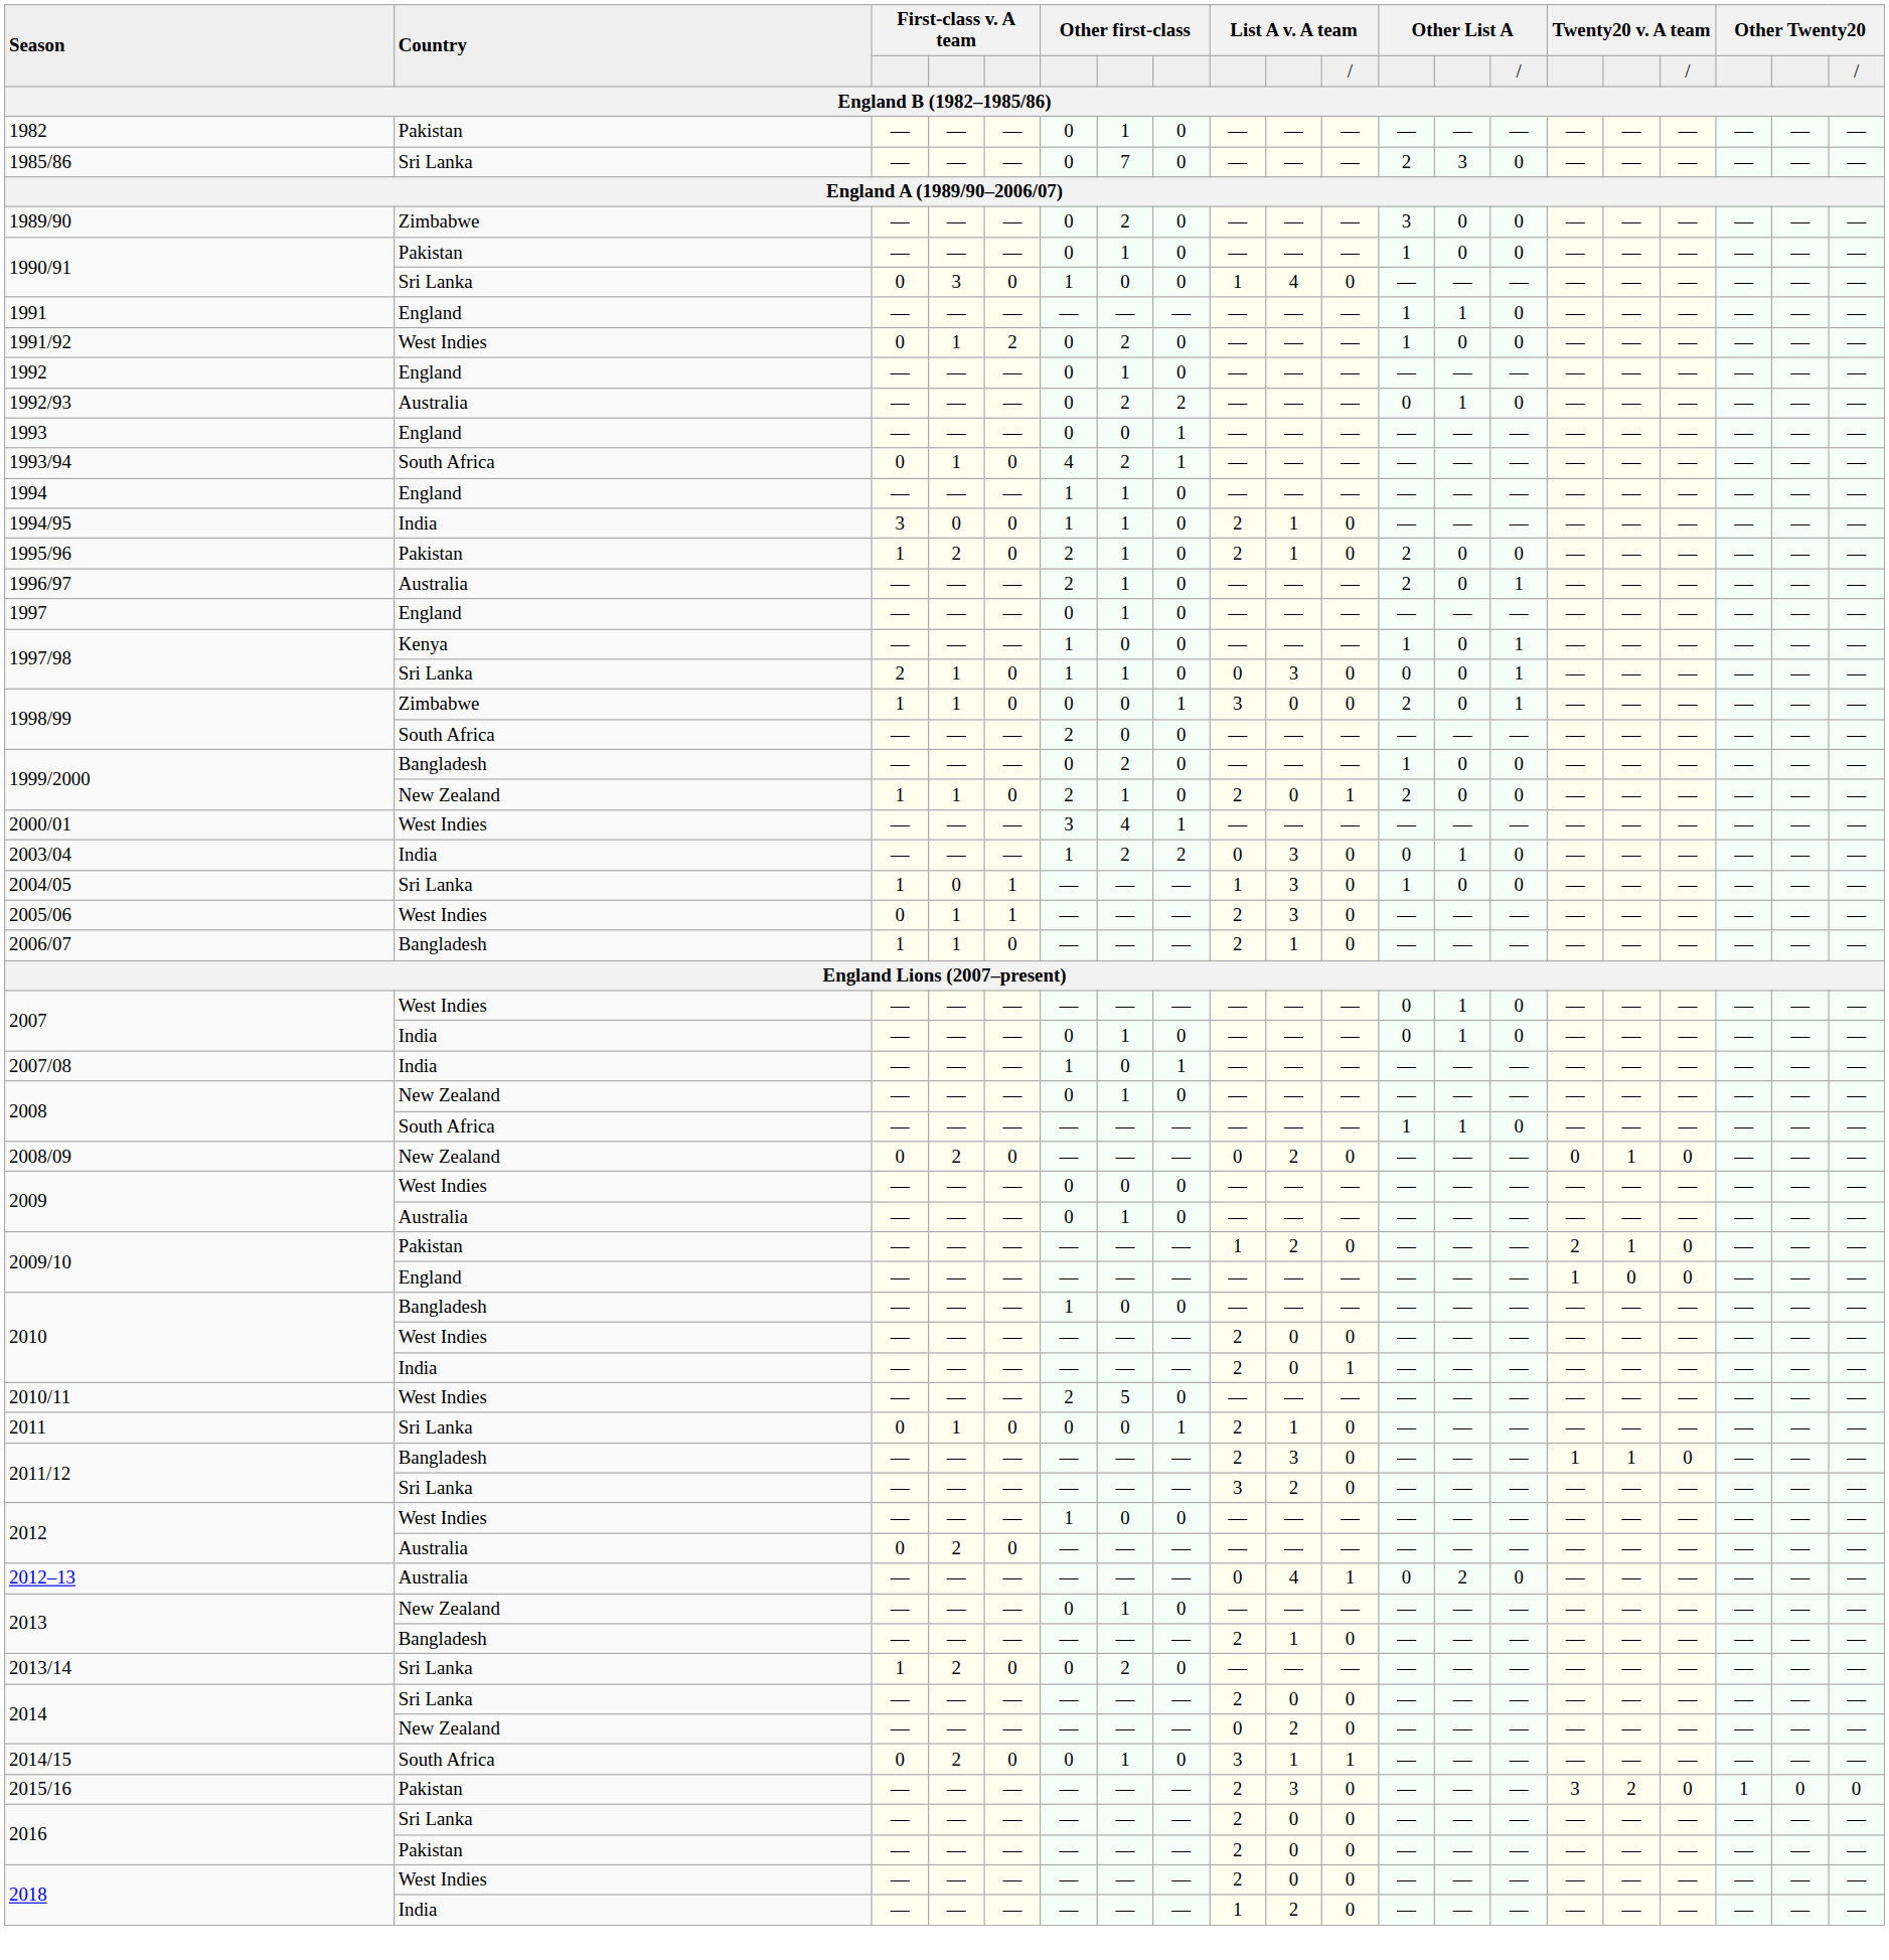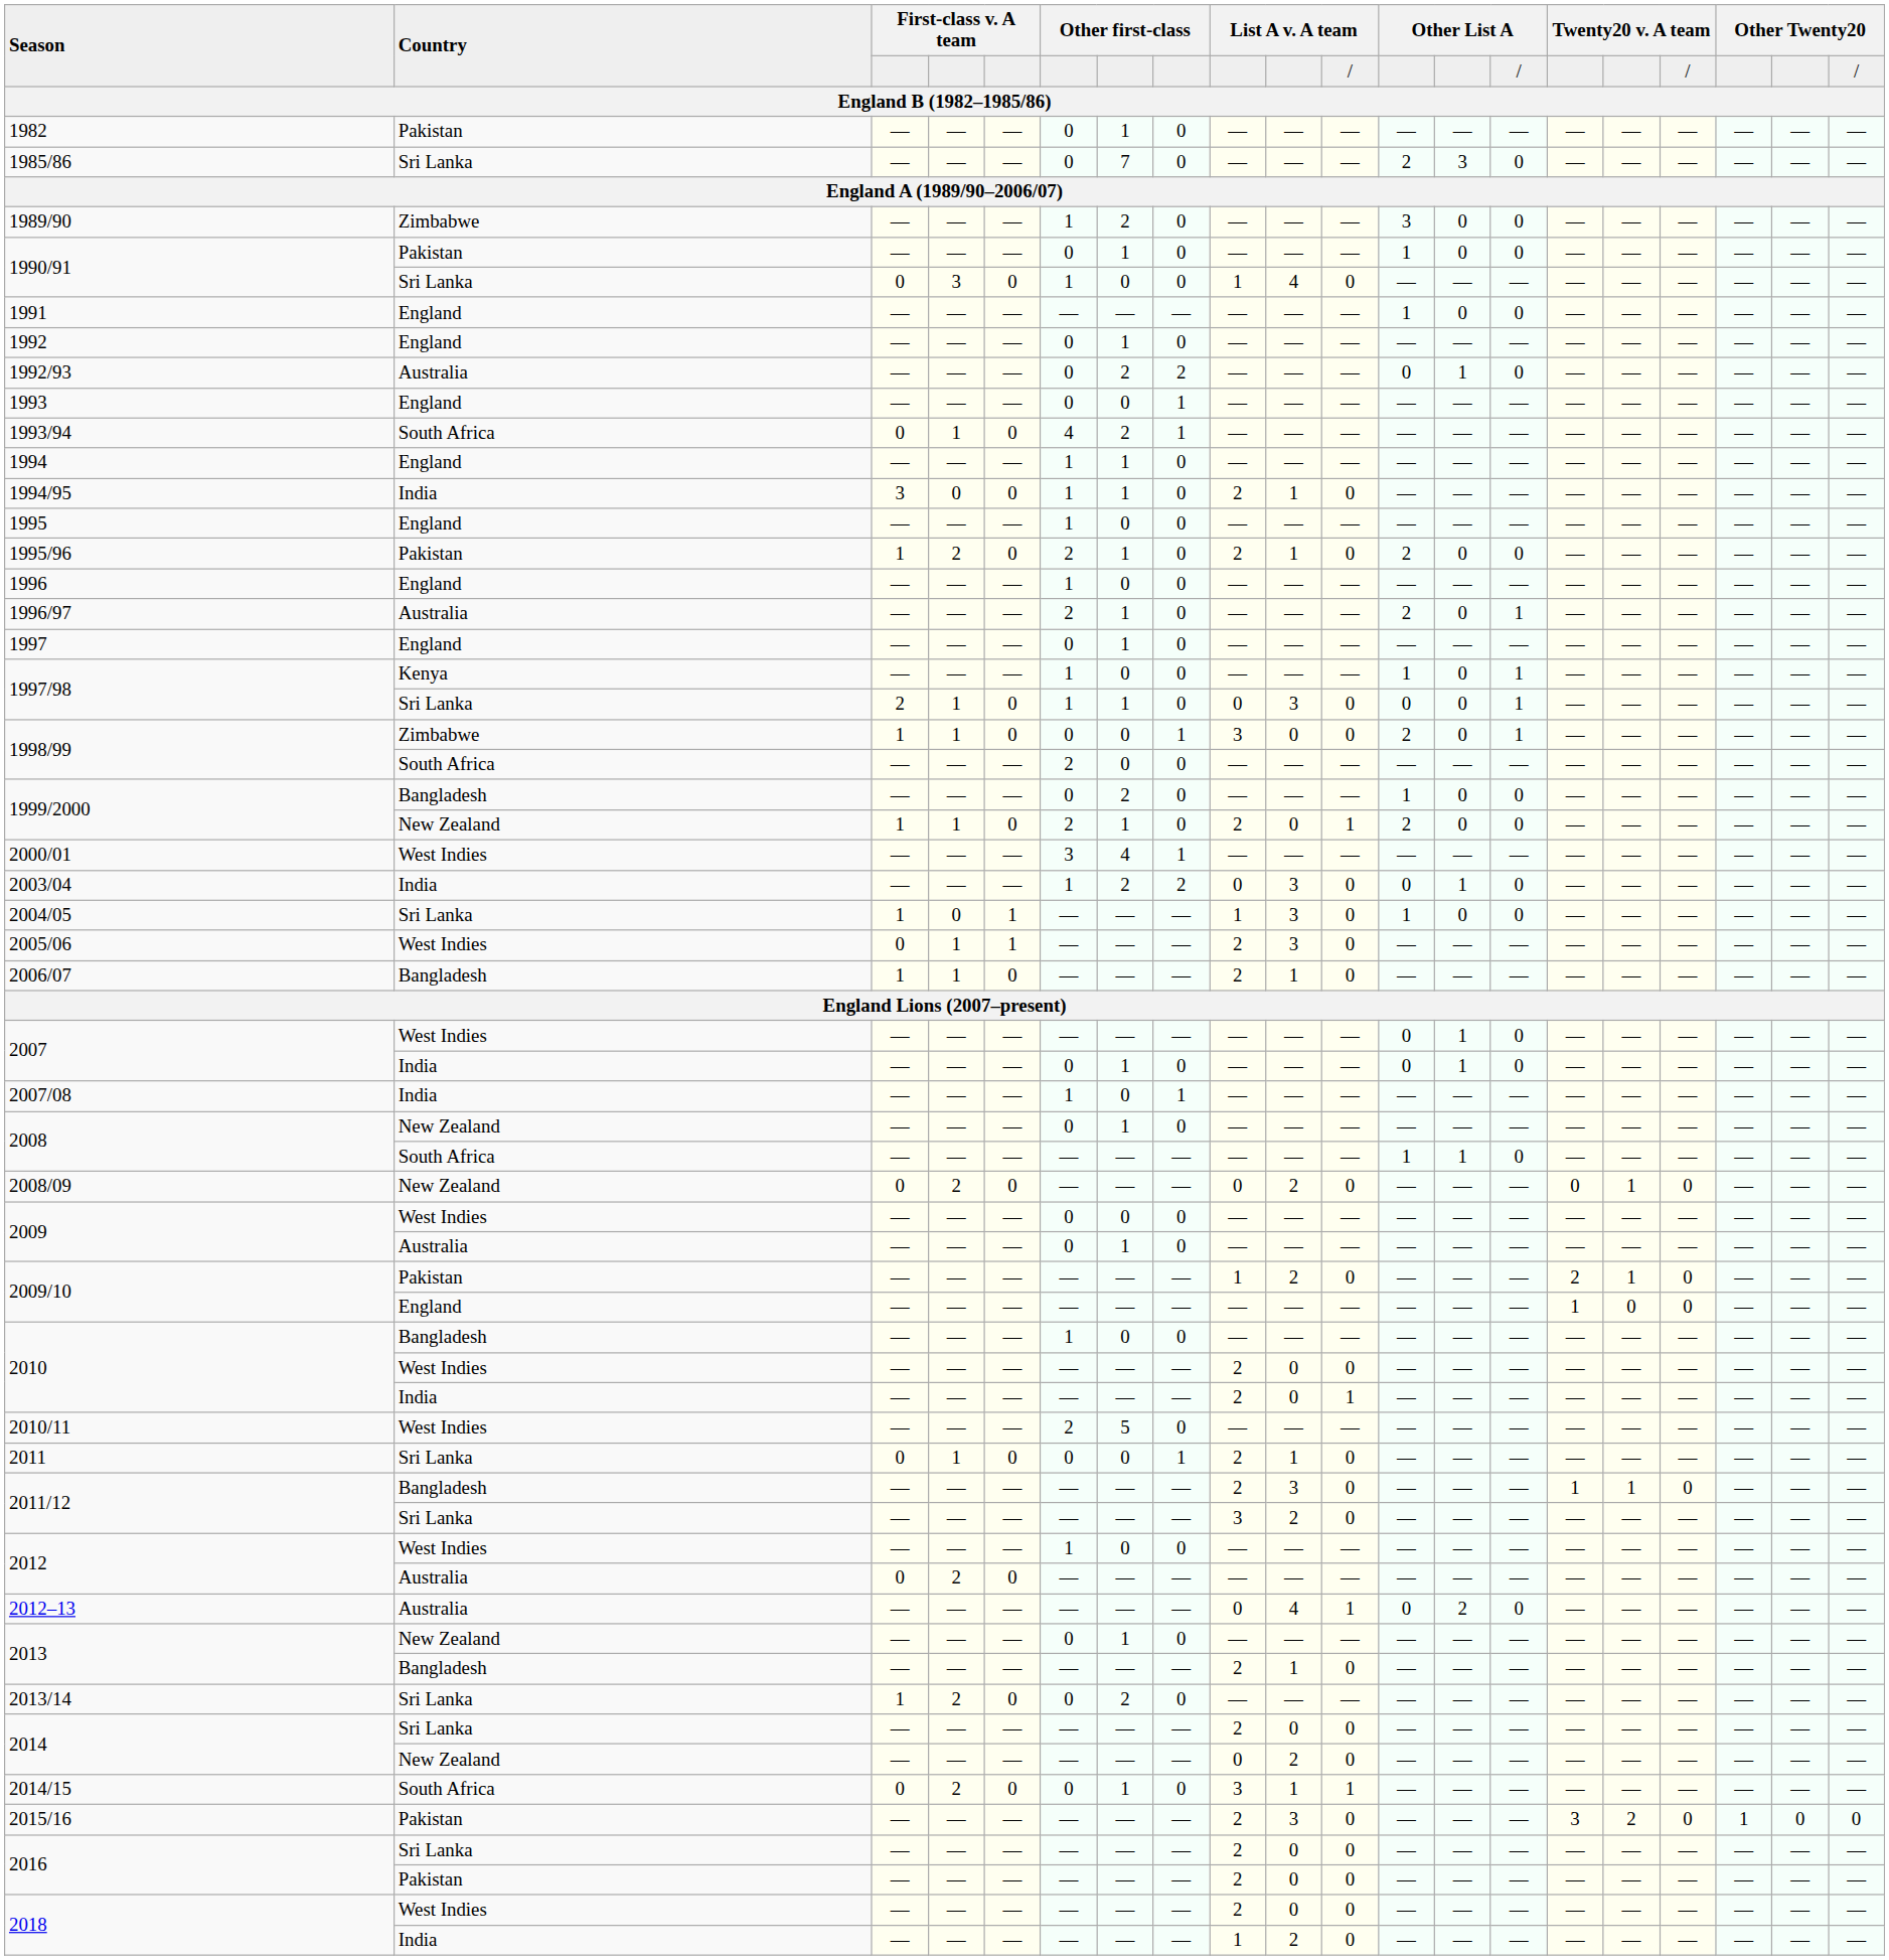1989/90 | column 6: 0 -> 1
1991 | column 13: 1 -> 0
- row: 1991/92 | West Indies | 0 | 1 | 2 | 0 | 2 | 0 | — | — | — | 1 | 0 | 0 | — | — | — | — | — | —
+ row: 1995 | England | — | — | — | 1 | 0 | 0 | — | — | — | — | — | — | — | — | — | — | — | —
+ row: 1996 | England | — | — | — | 1 | 0 | 0 | — | — | — | — | — | — | — | — | — | — | — | —
